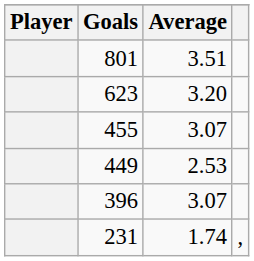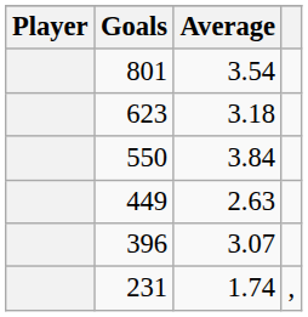801 | Average: 3.51 -> 3.54
623 | Average: 3.20 -> 3.18
+ row: 550 | 3.84
- row: 455 | 3.07
449 | Average: 2.53 -> 2.63
